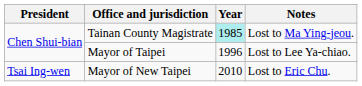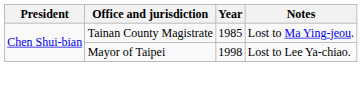Tainan County Magistrate | Year: paleturquoise background -> no background
Mayor of Taipei | Year: 1996 -> 1998
- row: Tsai Ing-wen | Mayor of New Taipei | 2010 | Lost to Eric Chu.
